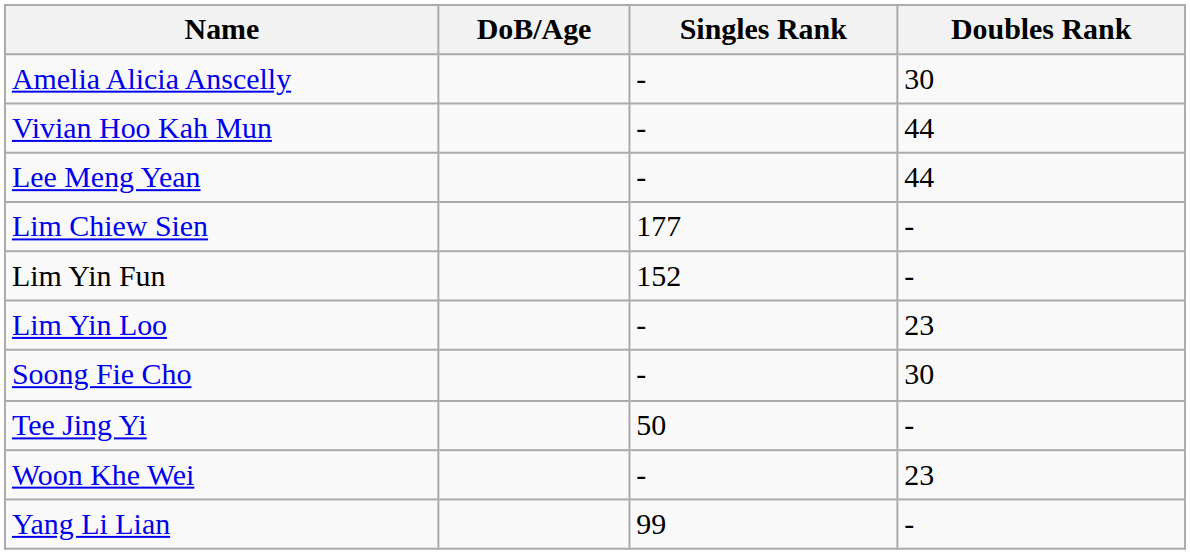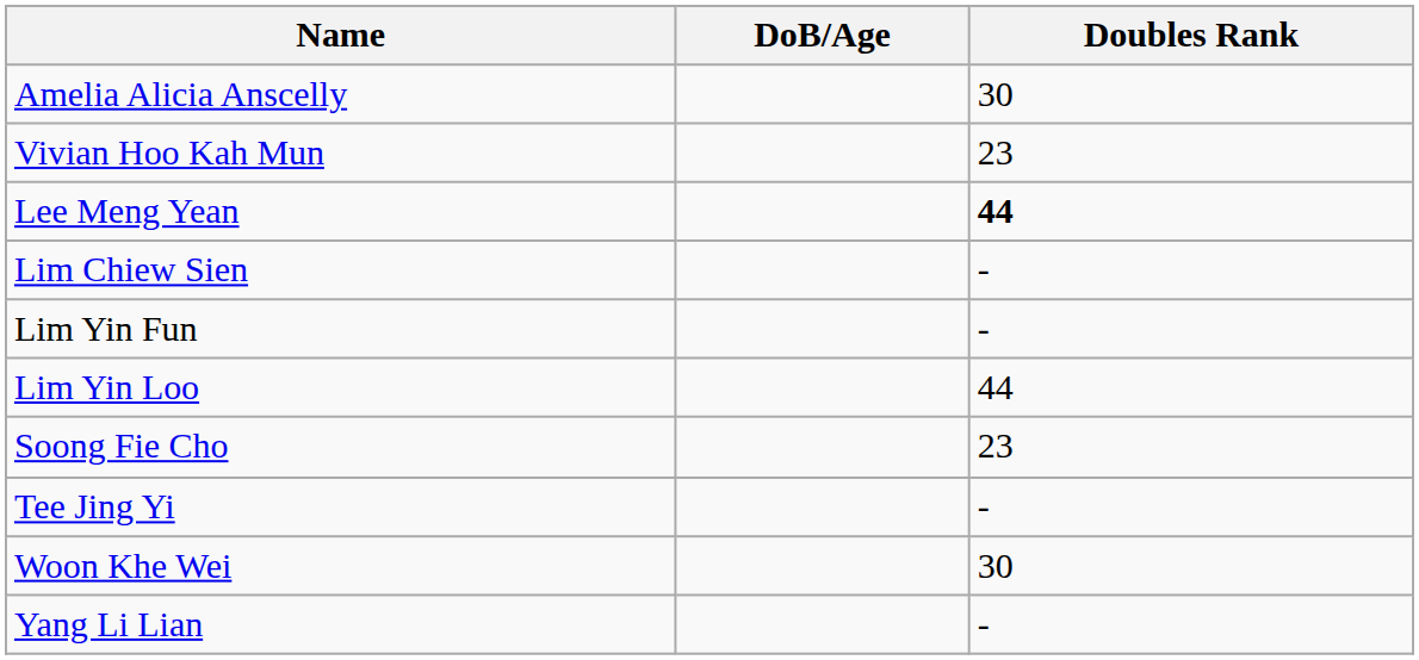- column: Singles Rank | - | - | - | 177 | 152 | - | - | 50 | - | 99
Vivian Hoo Kah Mun | Doubles Rank: 44 -> 23
Lee Meng Yean | Doubles Rank: normal -> bold
Lim Yin Loo | Doubles Rank: 23 -> 44
Soong Fie Cho | Doubles Rank: 30 -> 23
Woon Khe Wei | Doubles Rank: 23 -> 30
